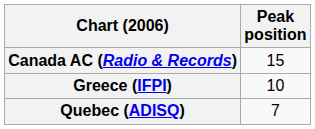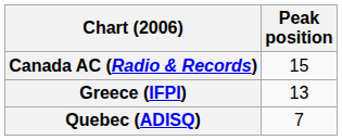Greece (IFPI) | Peak position: 10 -> 13
